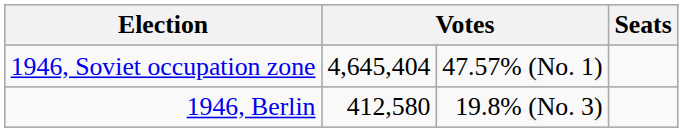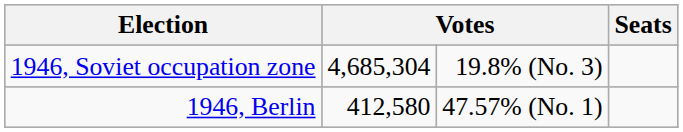1946, Soviet occupation zone | column 2: 4,645,404 -> 4,685,304
1946, Soviet occupation zone | column 3: 47.57% (No. 1) -> 19.8% (No. 3)
1946, Berlin | column 3: 19.8% (No. 3) -> 47.57% (No. 1)
